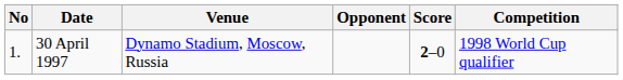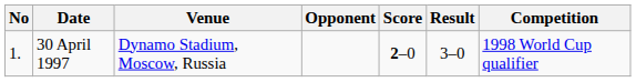+ column: Result | 3–0
